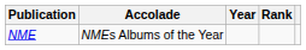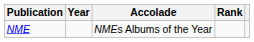columns swapped: Accolade <-> Year
